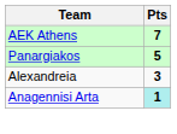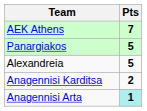Alexandreia | Pts: 3 -> 5
+ row: Anagennisi Karditsa | 2
